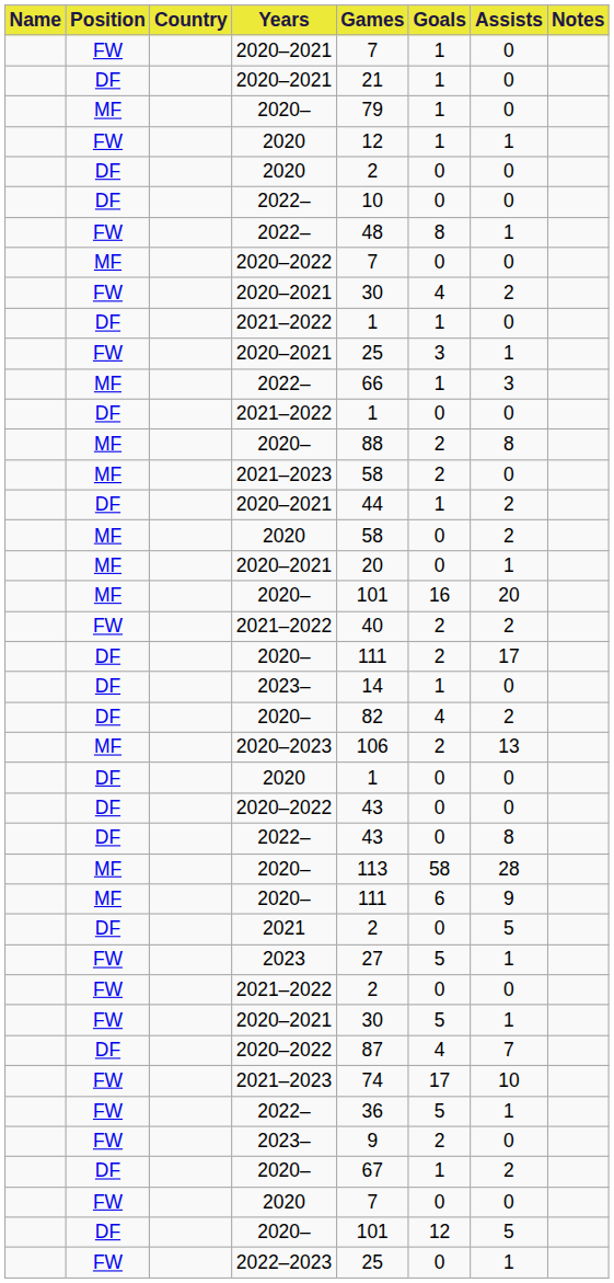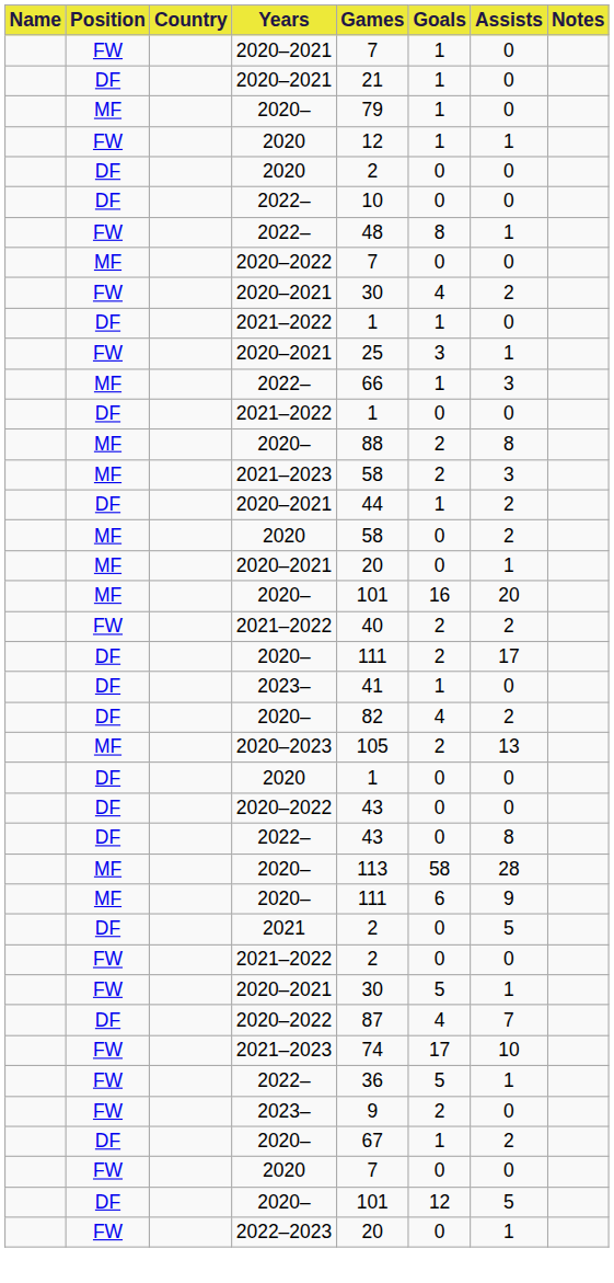MF / 2021–2023 | Assists: 0 -> 3
DF / 2023– | Games: 14 -> 41
2020–2023 | Games: 106 -> 105
- row: FW | 2023 | 27 | 5 | 1
2022–2023 | Games: 25 -> 20
